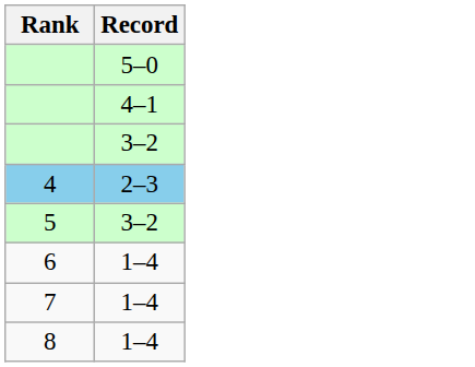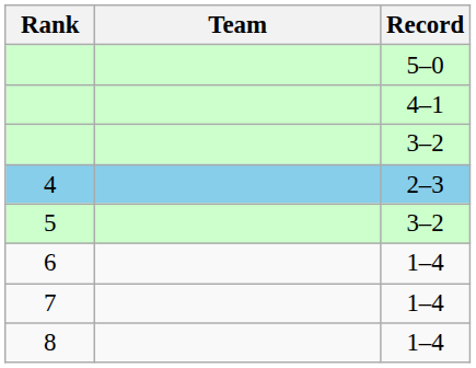+ column: Team
